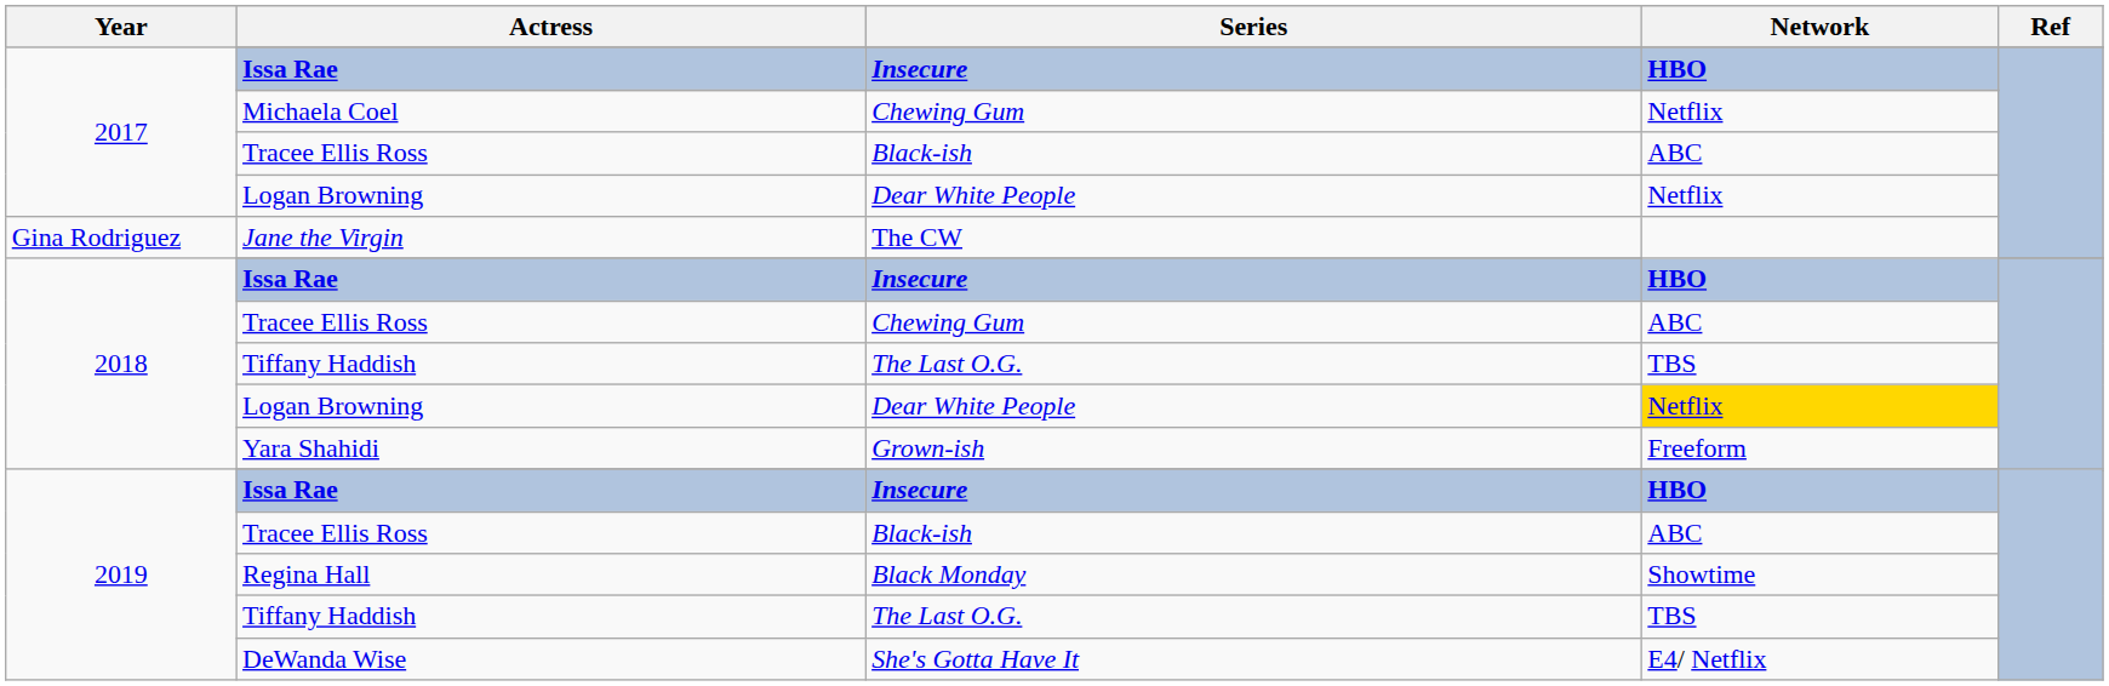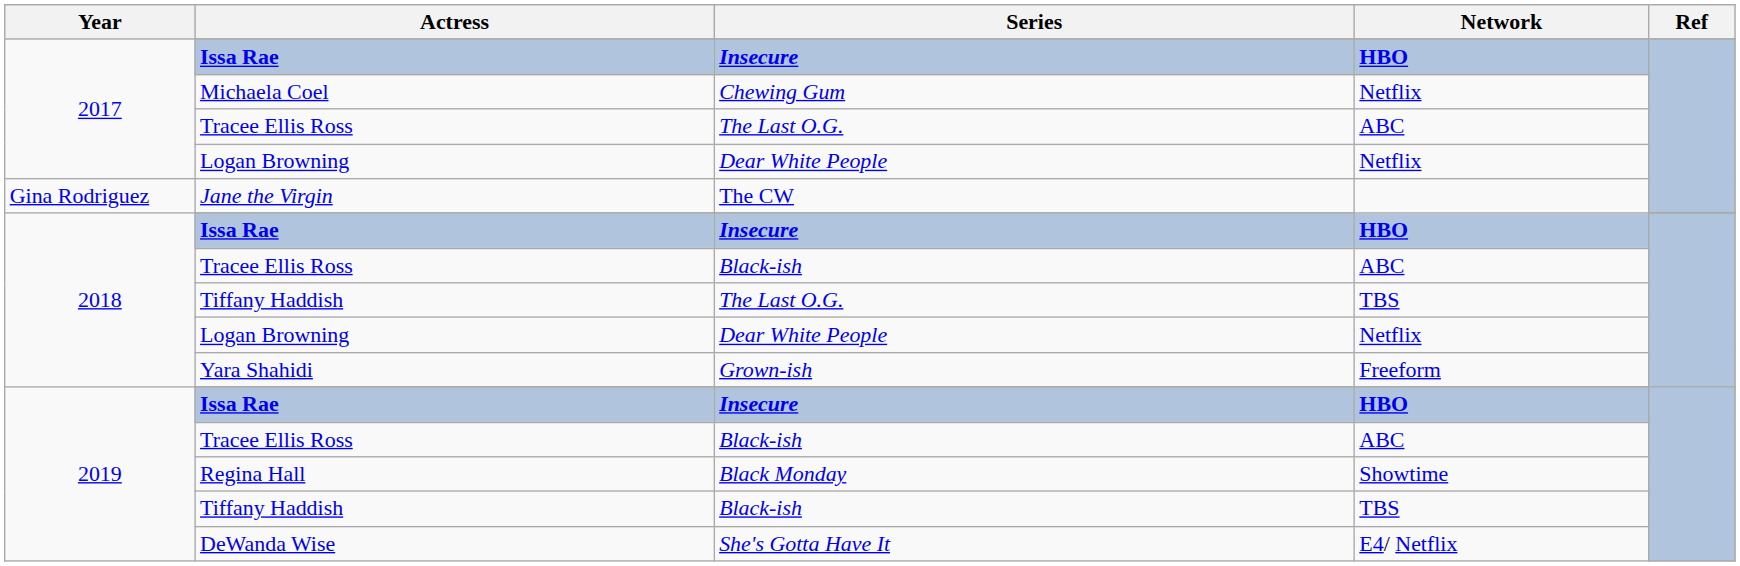2017 / Tracee Ellis Ross | Series: Black-ish -> The Last O.G.
2018 / Tracee Ellis Ross | Series: Chewing Gum -> Black-ish
2018 / Logan Browning | Network: gold background -> no background
2019 / Tiffany Haddish | Series: The Last O.G. -> Black-ish
